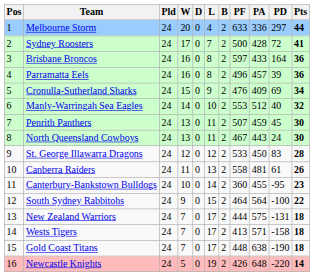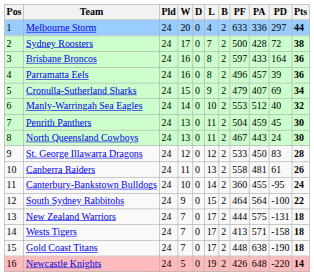Sydney Roosters | Pts: 41 -> 38
Cronulla-Sutherland Sharks | PF: 476 -> 479
Cronulla-Sutherland Sharks | PA: 409 -> 407
Penrith Panthers | PF: 507 -> 504
Canterbury-Bankstown Bulldogs | Pts: 23 -> 24
